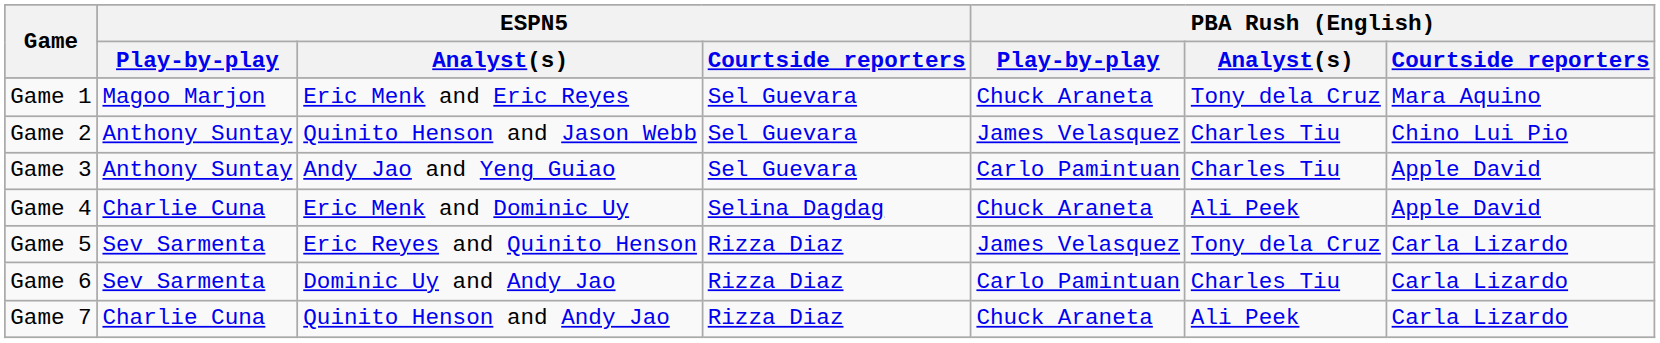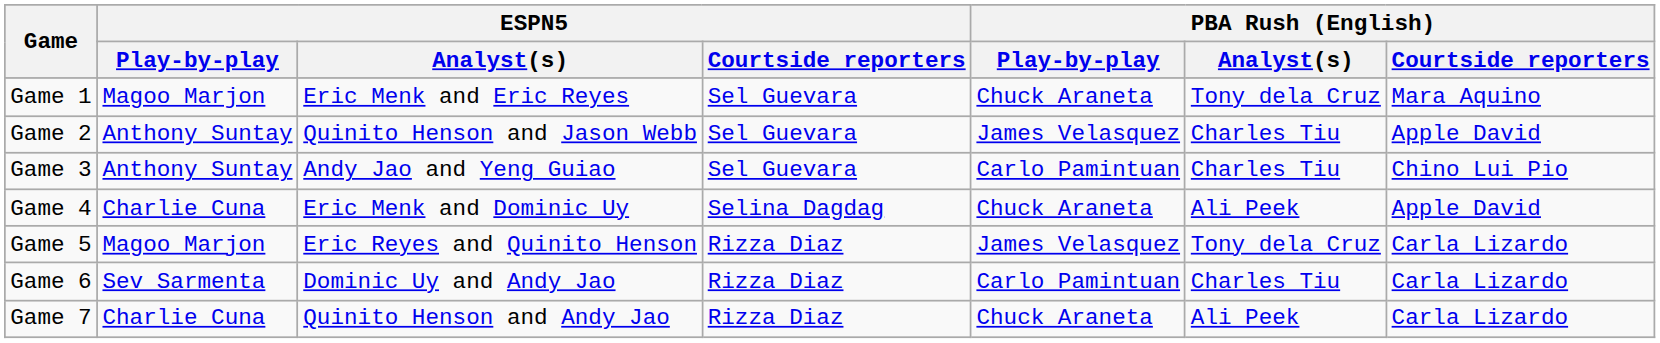Game 2 | PBA Rush (English) / Courtside reporters: Chino Lui Pio -> Apple David
Game 3 | PBA Rush (English) / Courtside reporters: Apple David -> Chino Lui Pio
Game 5 | ESPN5 / Play-by-play: Sev Sarmenta -> Magoo Marjon
